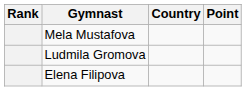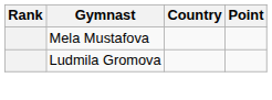- row: Elena Filipova
